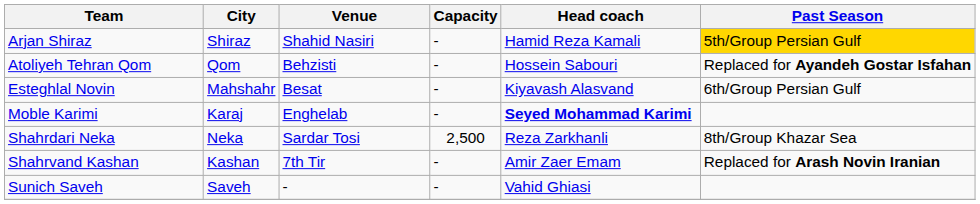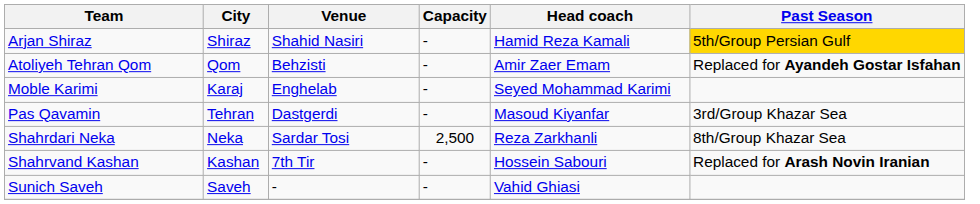Atoliyeh Tehran Qom | Head coach: Hossein Sabouri -> Amir Zaer Emam
- row: Esteghlal Novin | Mahshahr | Besat | - | Kiyavash Alasvand | 6th/Group Persian Gulf
Moble Karimi | Head coach: bold -> normal
+ row: Pas Qavamin | Tehran | Dastgerdi | - | Masoud Kiyanfar | 3rd/Group Khazar Sea
Shahrvand Kashan | Head coach: Amir Zaer Emam -> Hossein Sabouri
